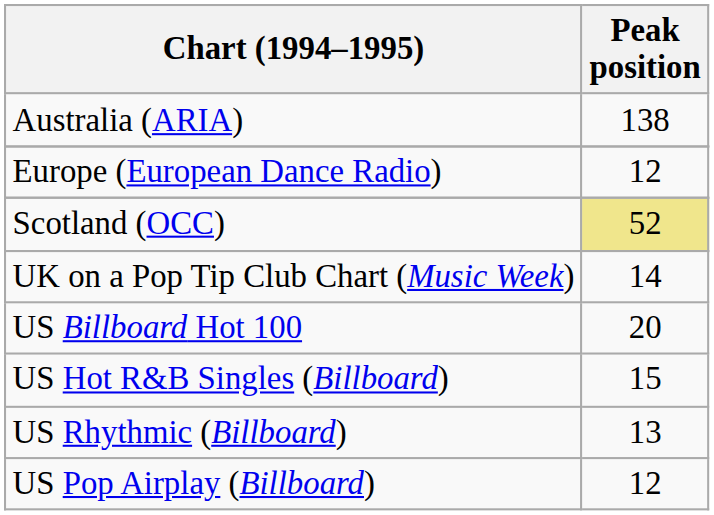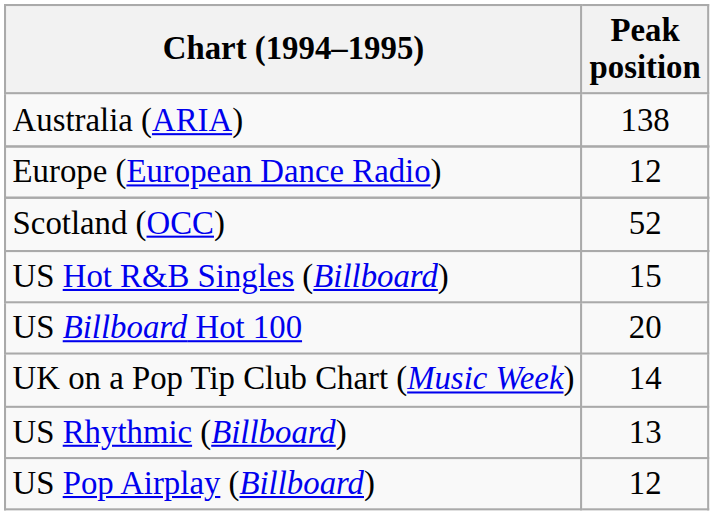Scotland (OCC) | Peak position: khaki background -> no background
rows swapped: UK on a Pop Tip Club Chart (Music Week) <-> US Hot R&B Singles (Billboard)
